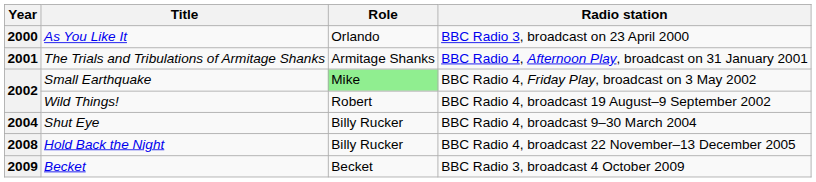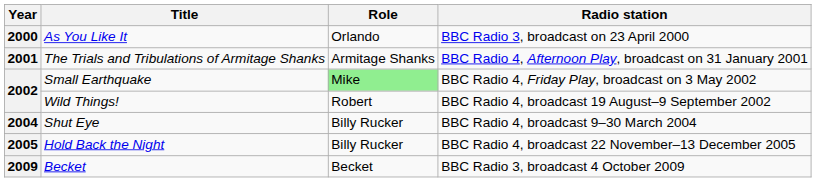Hold Back the Night | Year: 2008 -> 2005
